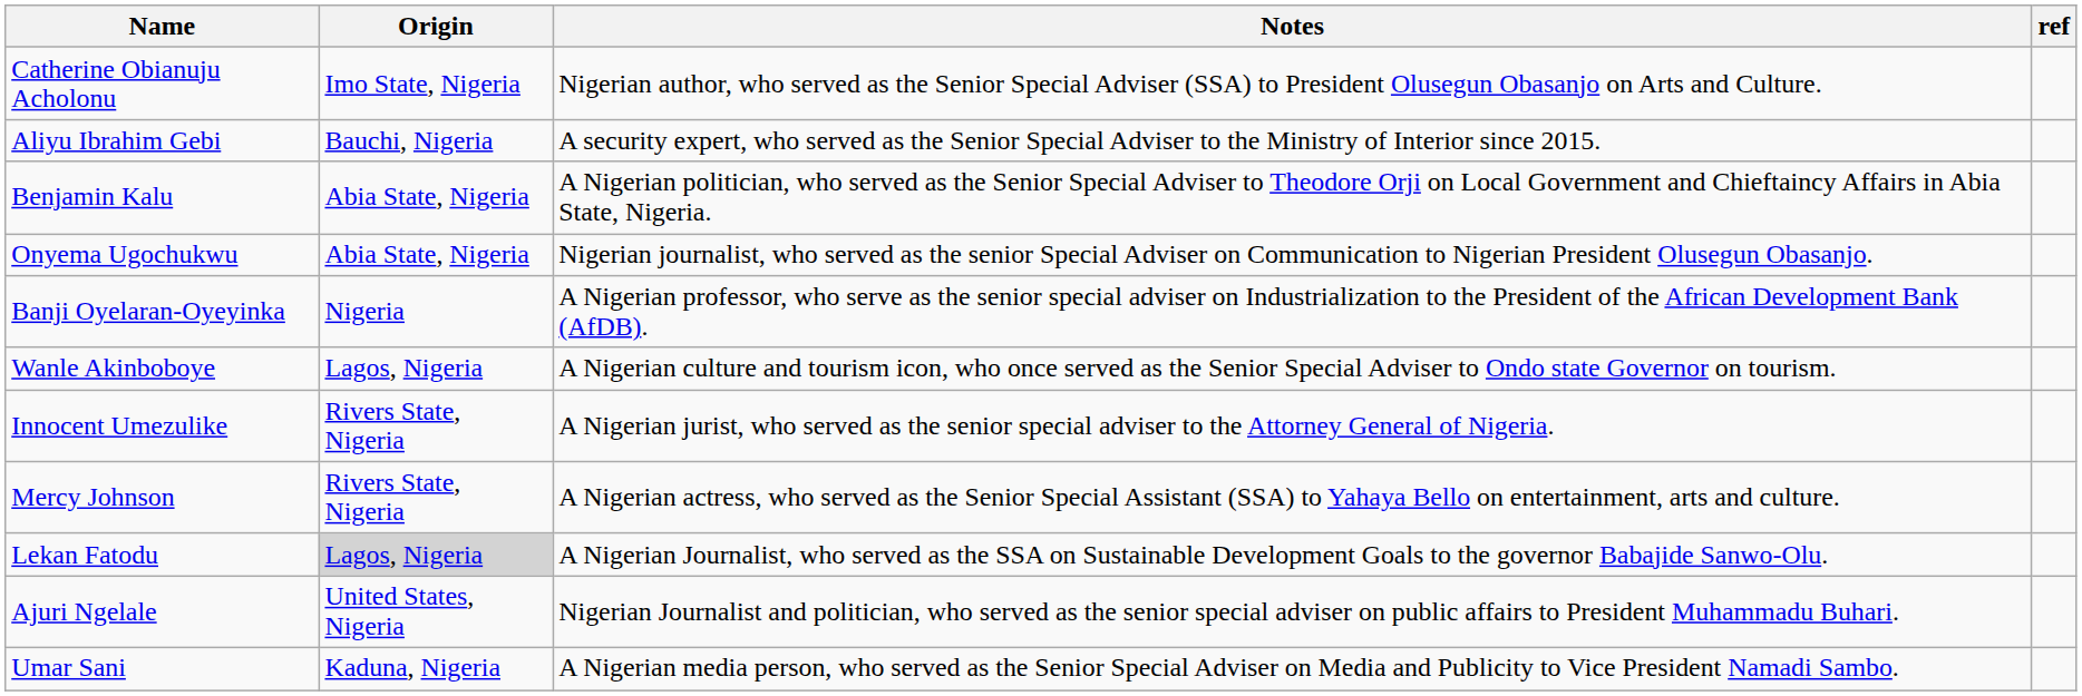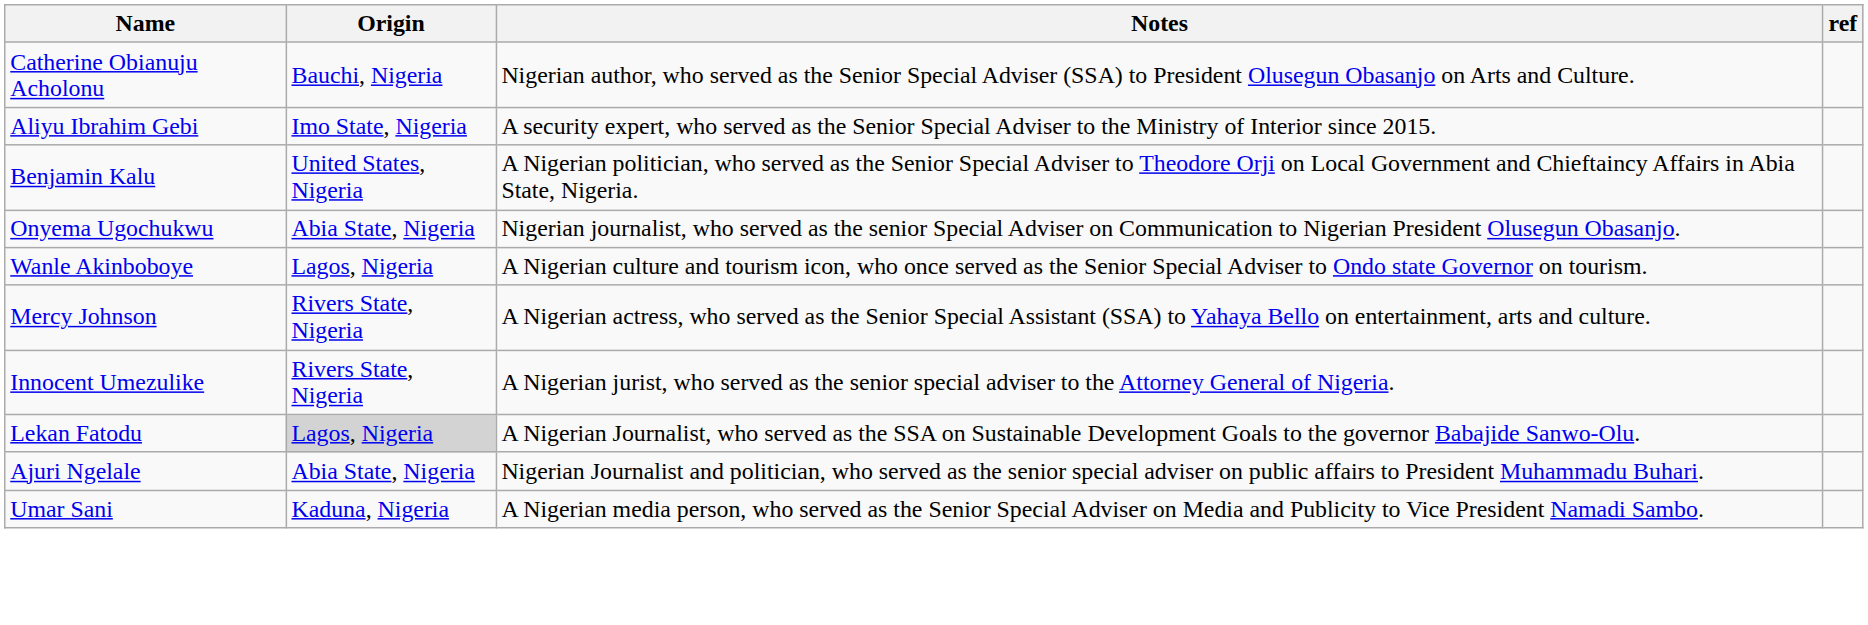Catherine Obianuju Acholonu | Origin: Imo State, Nigeria -> Bauchi, Nigeria
Aliyu Ibrahim Gebi | Origin: Bauchi, Nigeria -> Imo State, Nigeria
Benjamin Kalu | Origin: Abia State, Nigeria -> United States, Nigeria
- row: Banji Oyelaran-Oyeyinka | Nigeria | A Nigerian professor, who serve as the senior special adviser on Industrialization to the President of the African Development Bank (AfDB).
rows swapped: Innocent Umezulike <-> Mercy Johnson
Ajuri Ngelale | Origin: United States, Nigeria -> Abia State, Nigeria
